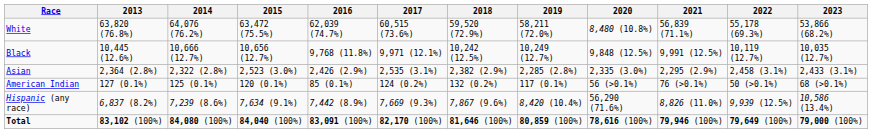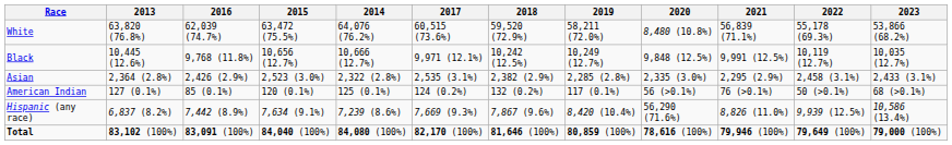columns swapped: 2014 <-> 2016
